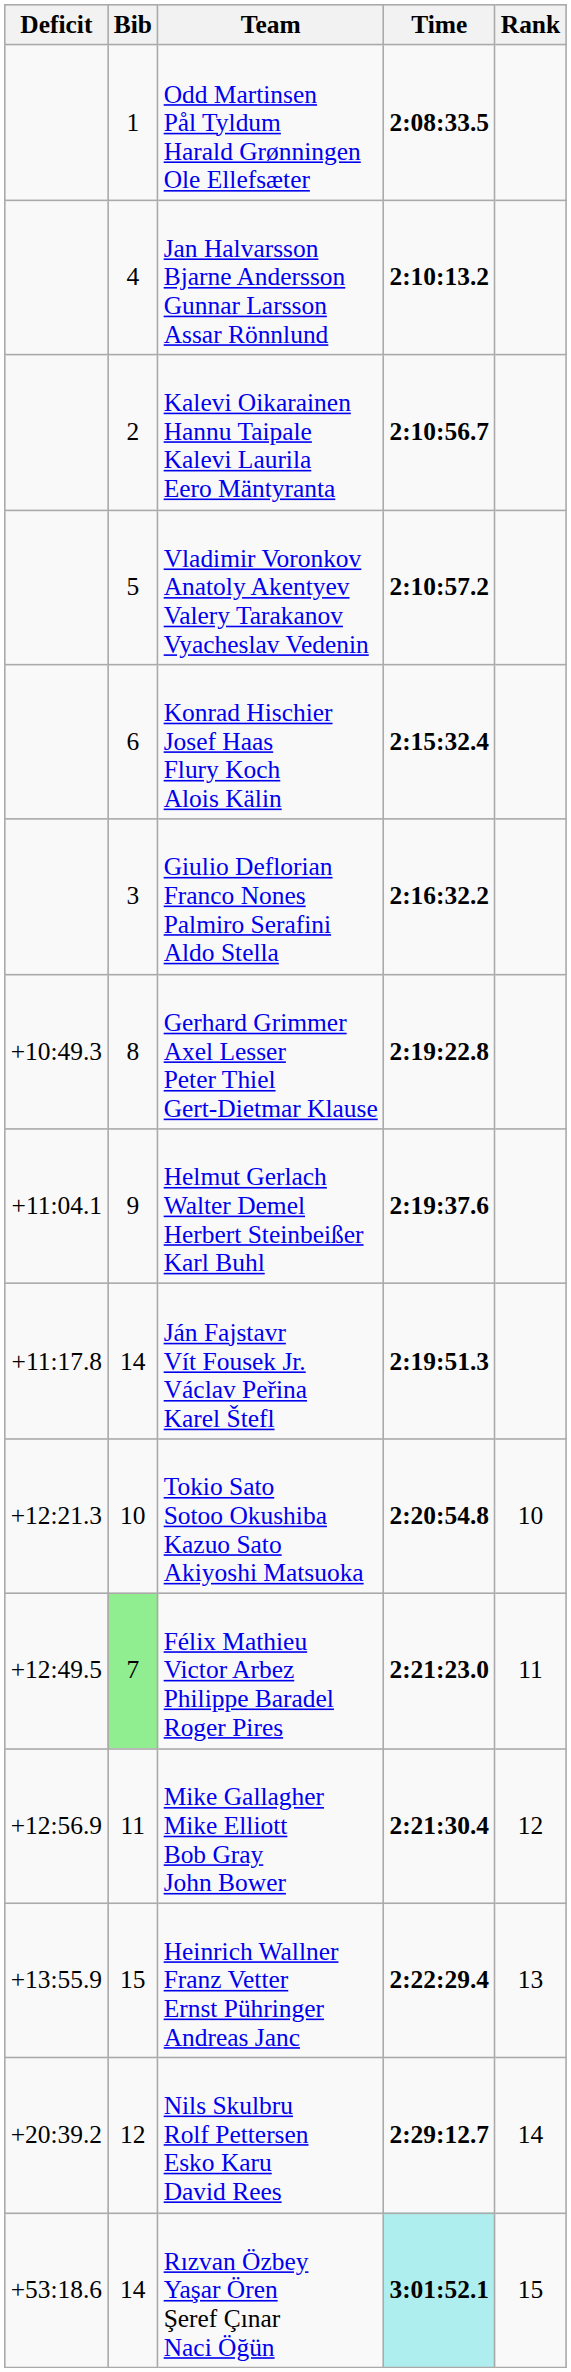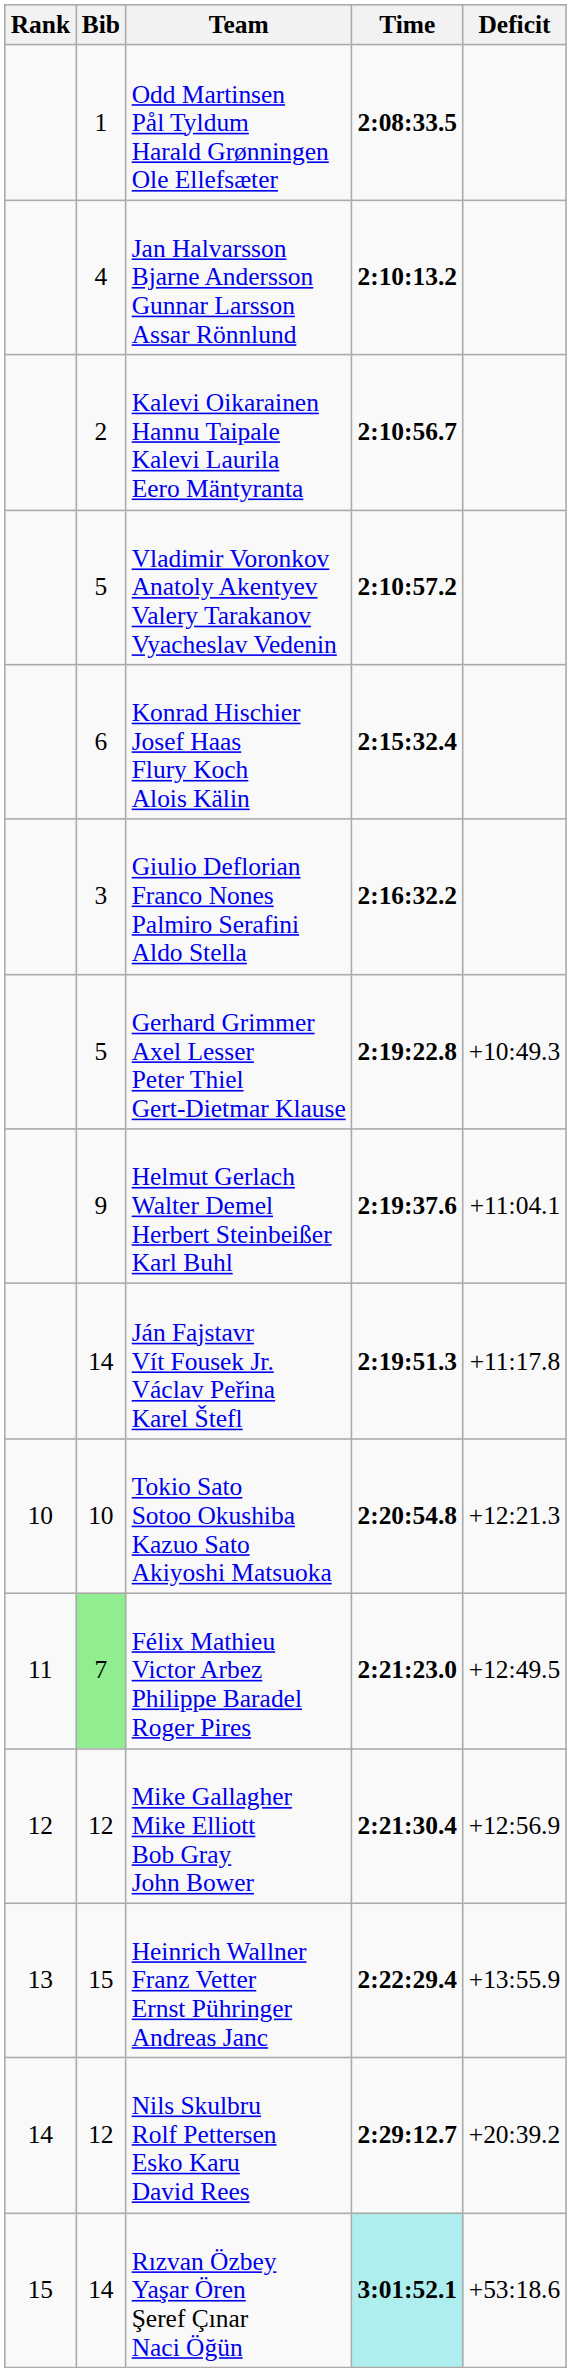columns swapped: Rank <-> Deficit
Gerhard Grimmer Axel Lesser Peter Thiel Gert-Dietmar Klause | Bib: 8 -> 5
Mike Gallagher Mike Elliott Bob Gray John Bower | Bib: 11 -> 12
